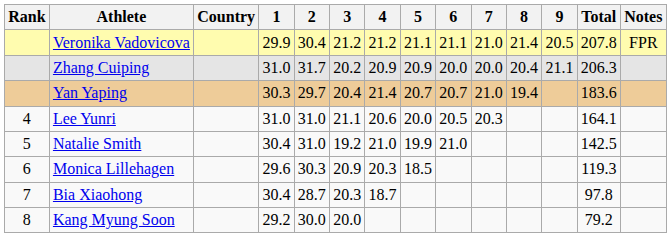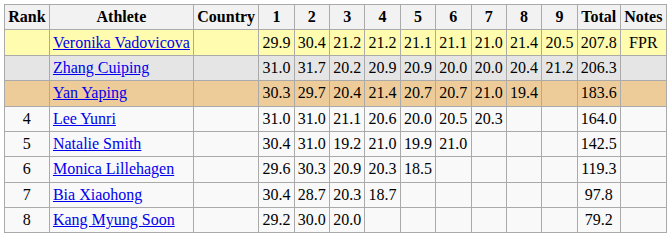Zhang Cuiping | 9: 21.1 -> 21.2
Lee Yunri | Total: 164.1 -> 164.0
